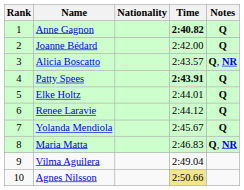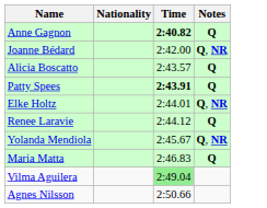- column: Rank | 1 | 2 | 3 | 4 | 5 | 6 | 7 | 8 | 9 | 10
Joanne Bédard | Notes: Q -> Q, NR
Alicia Boscatto | Notes: Q, NR -> Q
Elke Holtz | Notes: Q -> Q, NR
Yolanda Mendiola | Notes: Q -> Q, NR
Maria Matta | Notes: Q, NR -> Q
Vilma Aguilera | Time: no background -> lightgreen background
Agnes Nilsson | Time: khaki background -> no background
